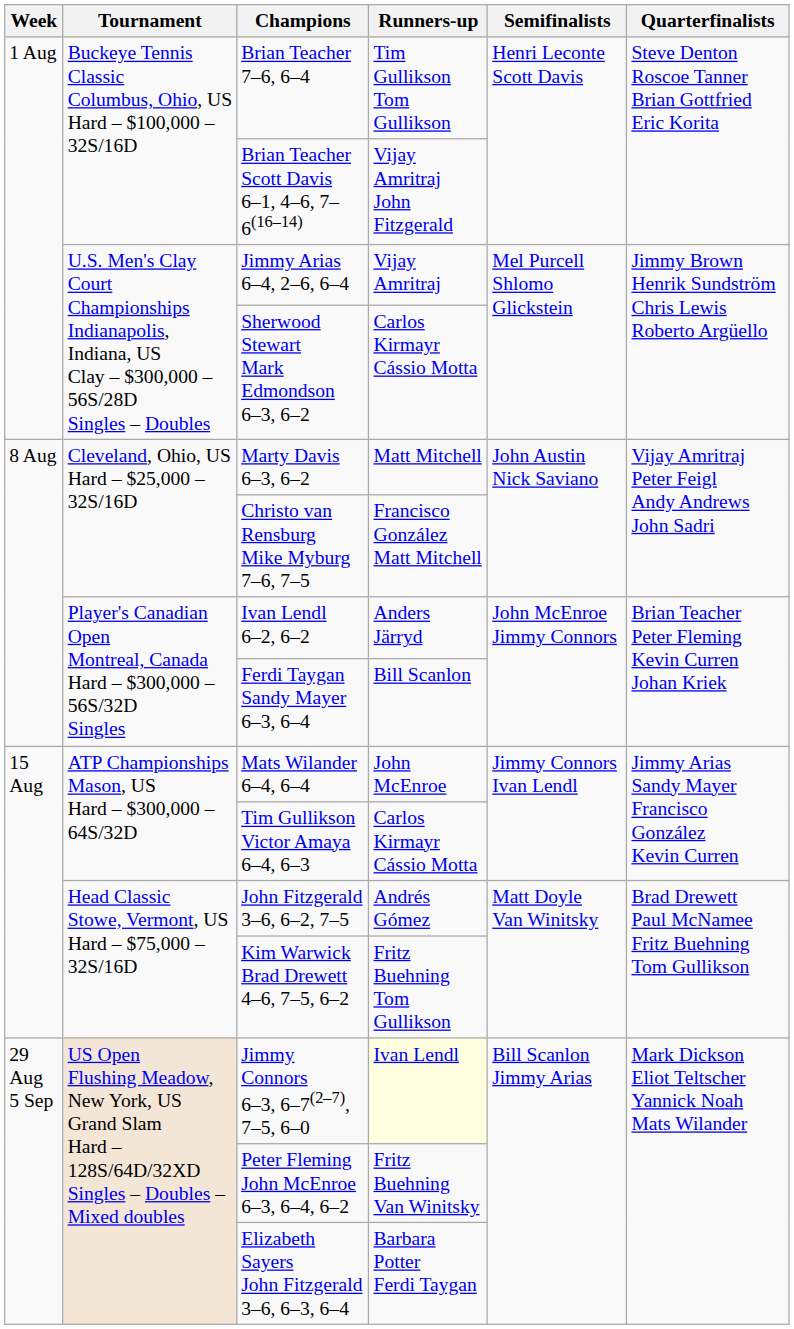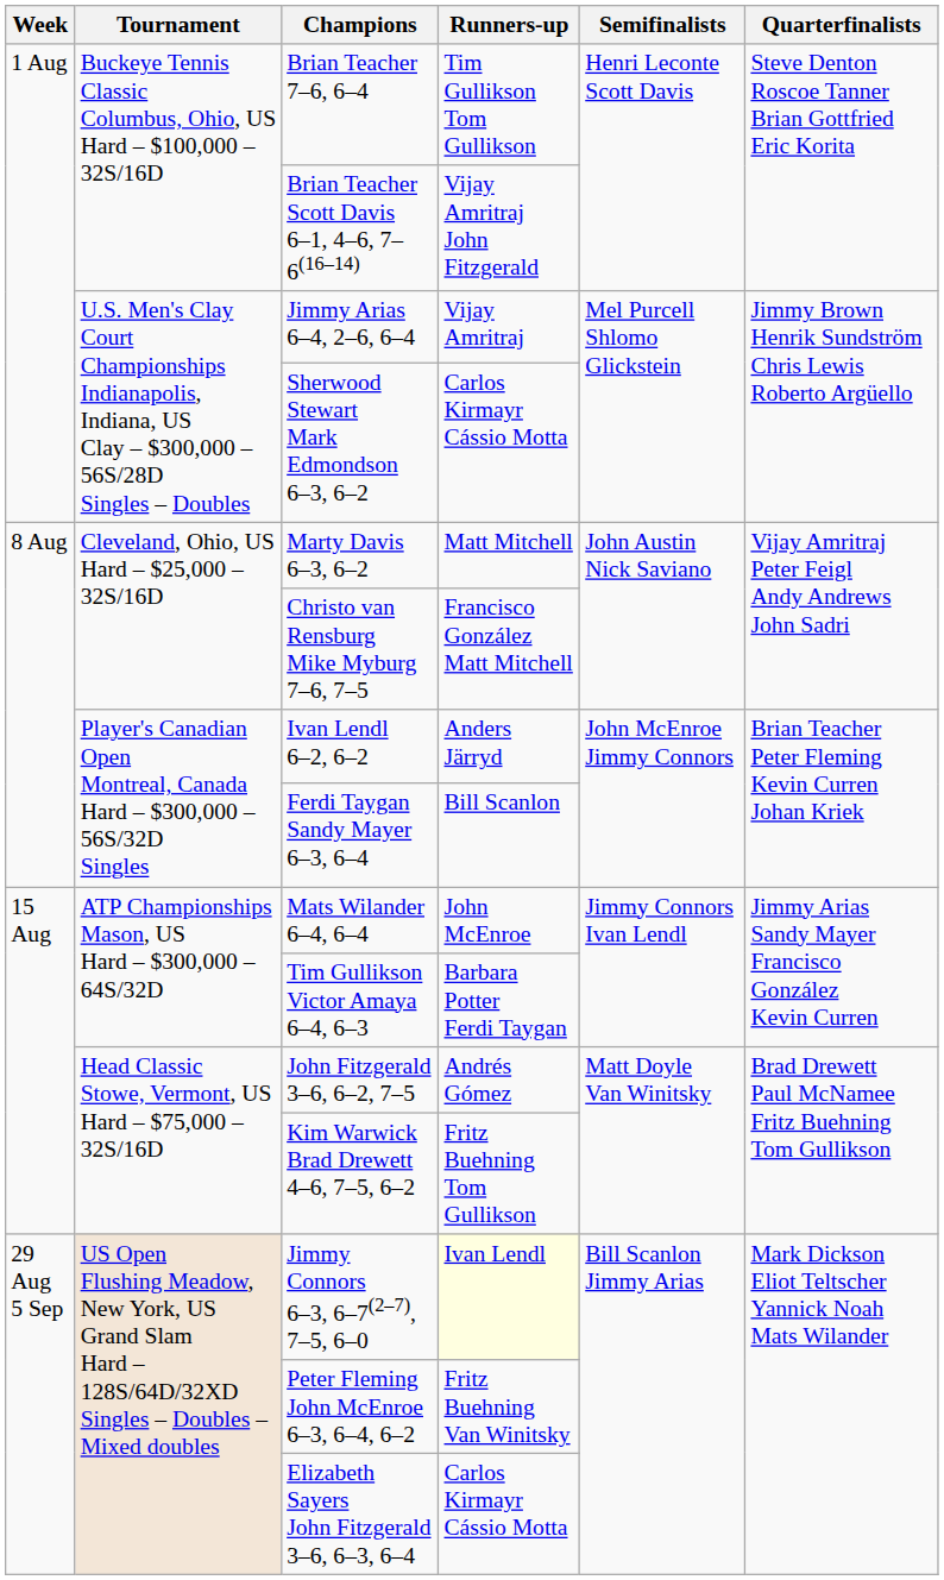Tim Gullikson Victor Amaya 6–4, 6–3 | Runners-up: Carlos Kirmayr Cássio Motta -> Barbara Potter Ferdi Taygan
Elizabeth Sayers John Fitzgerald 3–6, 6–3, 6–4 | Runners-up: Barbara Potter Ferdi Taygan -> Carlos Kirmayr Cássio Motta
